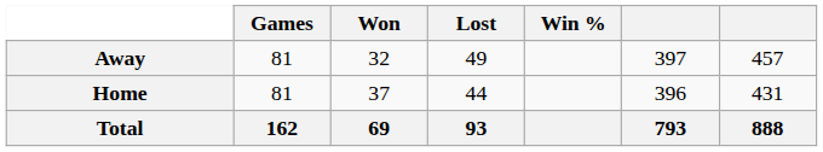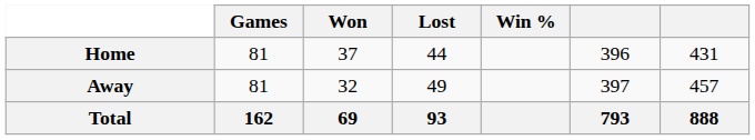rows swapped: Home <-> Away
